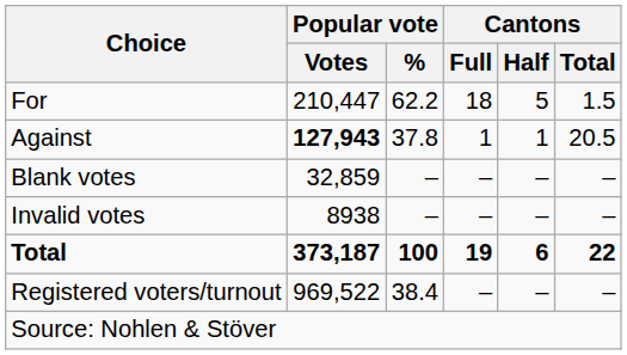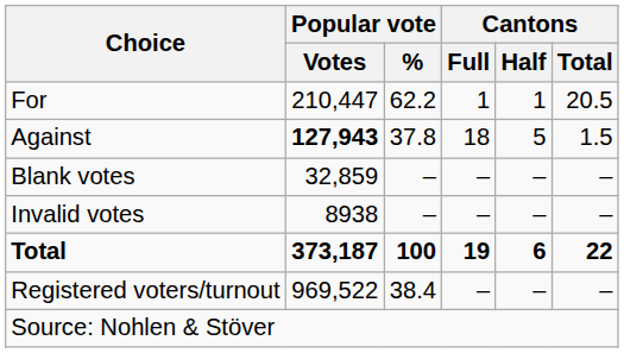For | Cantons / Full: 18 -> 1
For | Cantons / Half: 5 -> 1
For | Cantons / Total: 1.5 -> 20.5
Against | Cantons / Full: 1 -> 18
Against | Cantons / Half: 1 -> 5
Against | Cantons / Total: 20.5 -> 1.5
